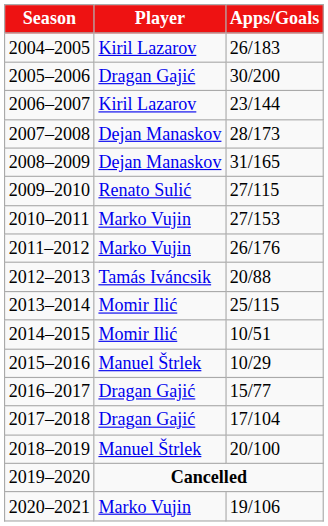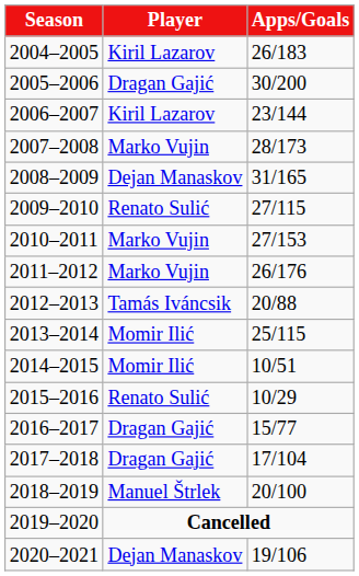2007–2008 | Player: Dejan Manaskov -> Marko Vujin
2015–2016 | Player: Manuel Štrlek -> Renato Sulić
2020–2021 | Player: Marko Vujin -> Dejan Manaskov
